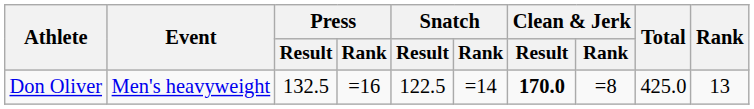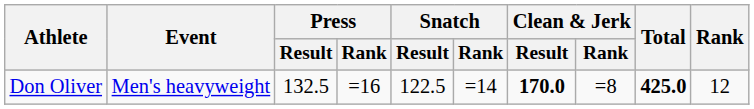Don Oliver | Total: normal -> bold
Don Oliver | Rank: 13 -> 12
